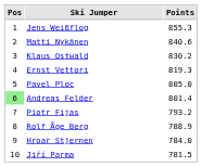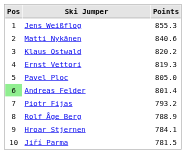Klaus Ostwald | Points: 830.2 -> 820.2
Hroar Stjernen | Points: 784.0 -> 784.1
